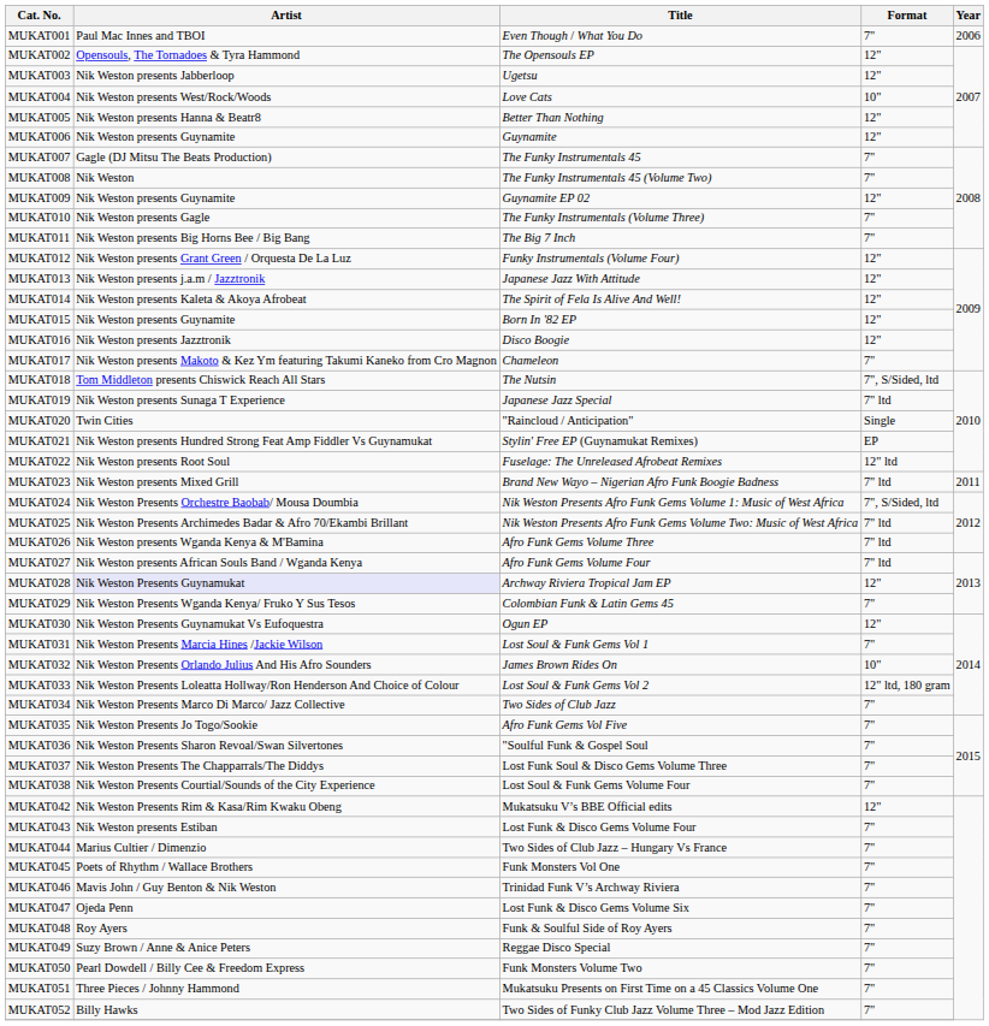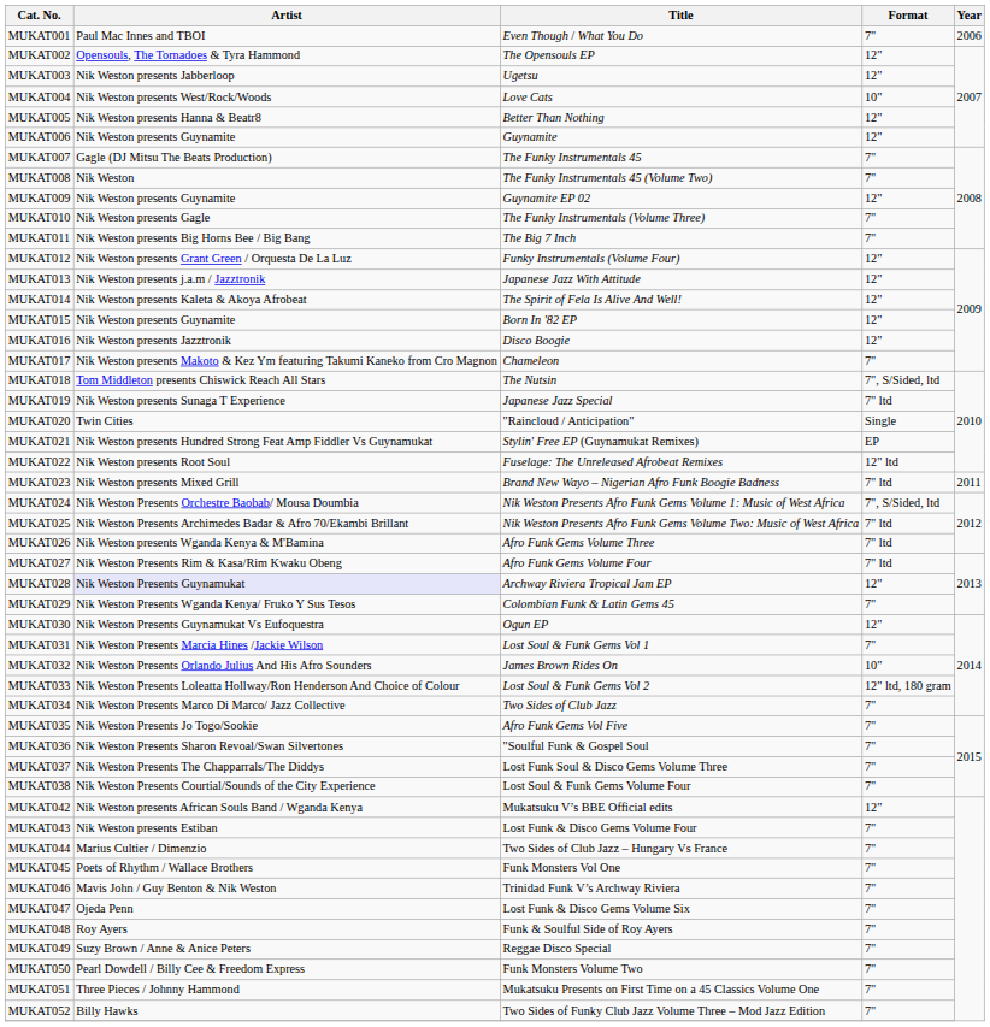MUKAT027 | Artist: Nik Weston presents African Souls Band / Wganda Kenya -> Nik Weston Presents Rim & Kasa/Rim Kwaku Obeng
MUKAT042 | Artist: Nik Weston Presents Rim & Kasa/Rim Kwaku Obeng -> Nik Weston presents African Souls Band / Wganda Kenya
